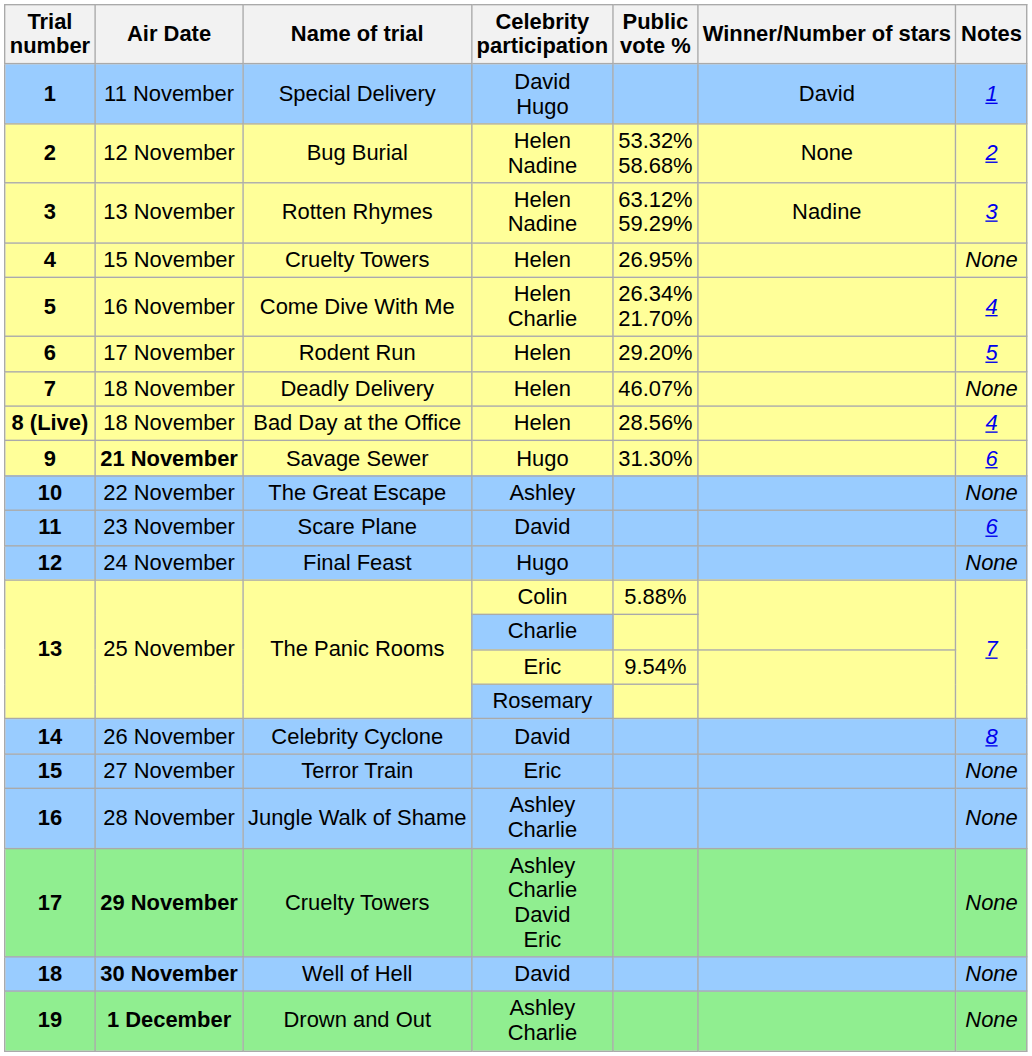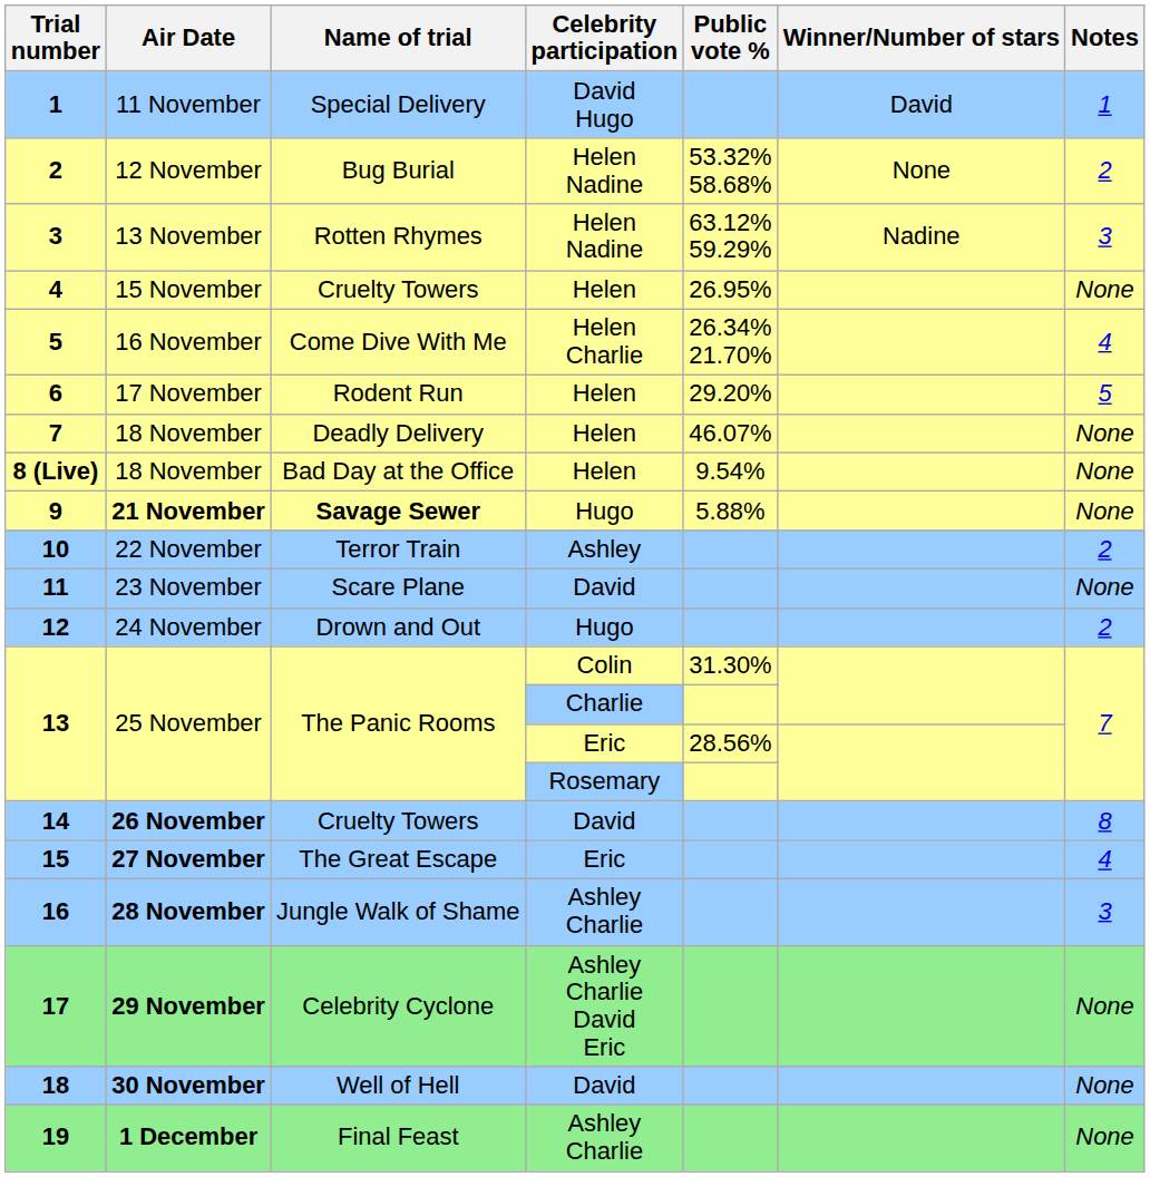8 (Live) | Public vote %: 28.56% -> 9.54%
8 (Live) | Notes: 4 -> None
9 | Name of trial: normal -> bold
9 | Public vote %: 31.30% -> 5.88%
9 | Notes: 6 -> None
10 | Name of trial: The Great Escape -> Terror Train
10 | Notes: None -> 2
11 | Notes: 6 -> None
12 | Name of trial: Final Feast -> Drown and Out
12 | Notes: None -> 2
13 / Colin | Public vote %: 5.88% -> 31.30%
13 / Eric | Public vote %: 9.54% -> 28.56%
14 | Air Date: normal -> bold
14 | Name of trial: Celebrity Cyclone -> Cruelty Towers
15 | Air Date: normal -> bold
15 | Name of trial: Terror Train -> The Great Escape
15 | Notes: None -> 4
16 | Air Date: normal -> bold
16 | Notes: None -> 3
17 | Name of trial: Cruelty Towers -> Celebrity Cyclone
19 | Name of trial: Drown and Out -> Final Feast
